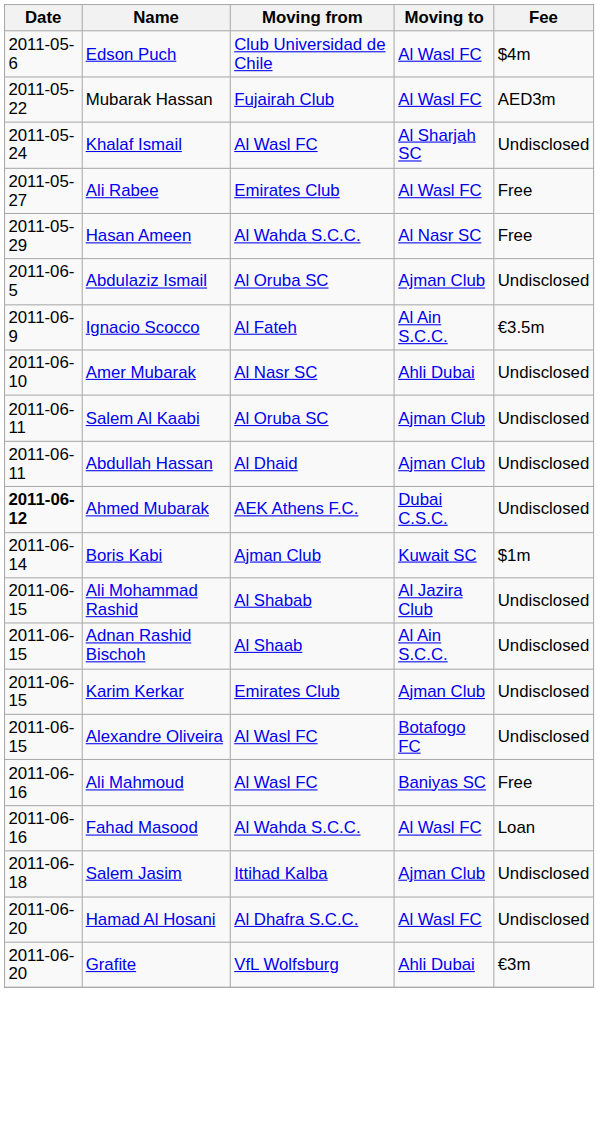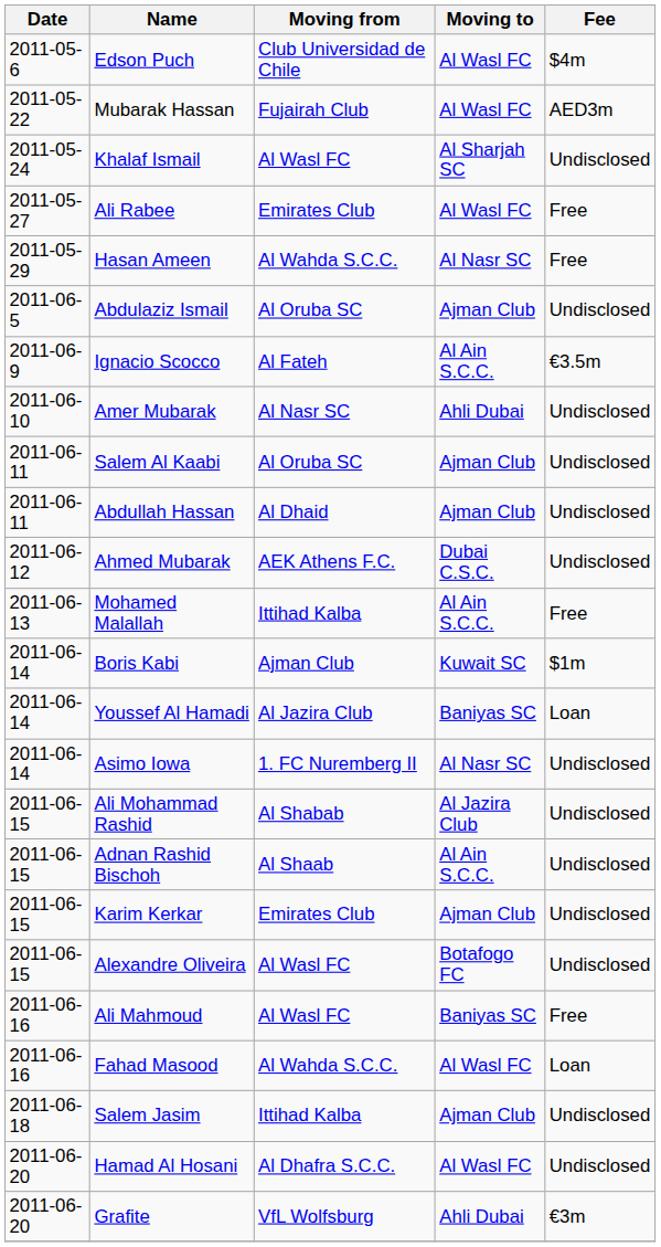Ahmed Mubarak | Date: bold -> normal
+ row: 2011-06-13 | Mohamed Malallah | Ittihad Kalba | Al Ain S.C.C. | Free
+ row: 2011-06-14 | Youssef Al Hamadi | Al Jazira Club | Baniyas SC | Loan
+ row: 2011-06-14 | Asimo Iowa | 1. FC Nuremberg II | Al Nasr SC | Undisclosed
